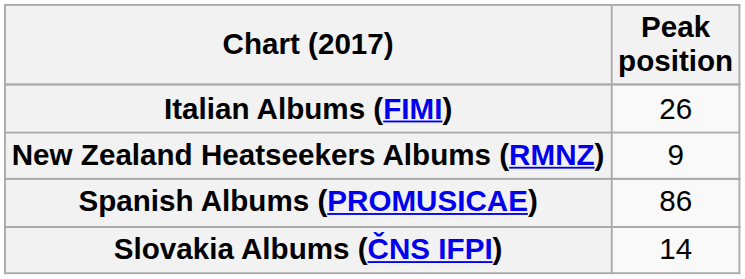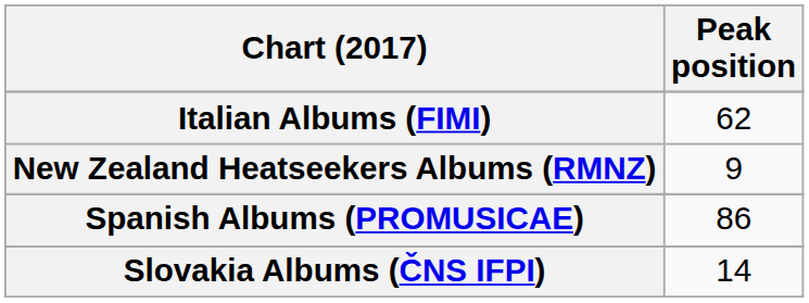Italian Albums (FIMI) | Peak position: 26 -> 62
